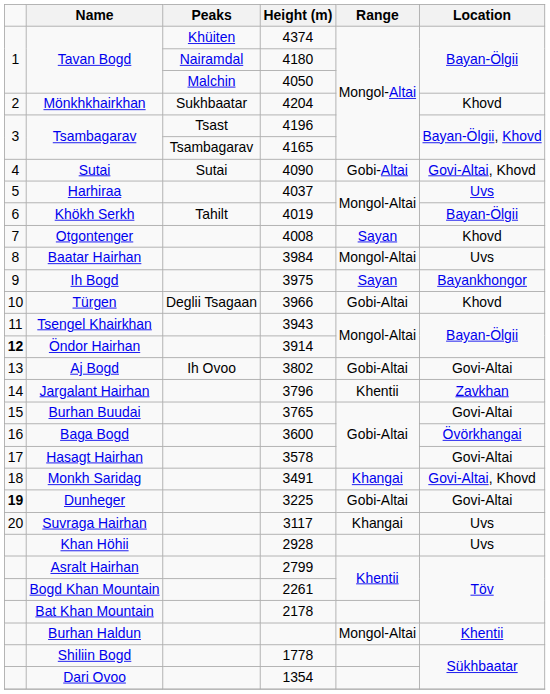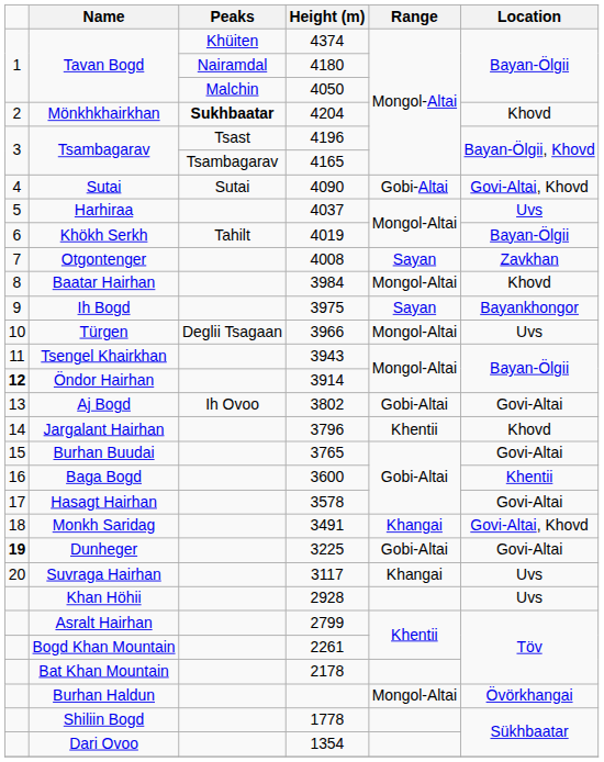Mönkhkhairkhan | Peaks: normal -> bold
Otgontenger | Location: Khovd -> Zavkhan
Baatar Hairhan | Location: Uvs -> Khovd
Türgen | Range: Gobi-Altai -> Mongol-Altai
Türgen | Location: Khovd -> Uvs
Jargalant Hairhan | Location: Zavkhan -> Khovd
Baga Bogd | Location: Övörkhangai -> Khentii
Burhan Haldun | Location: Khentii -> Övörkhangai
